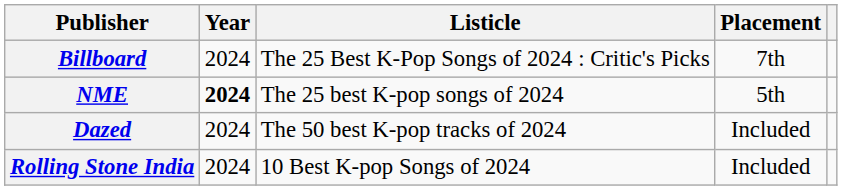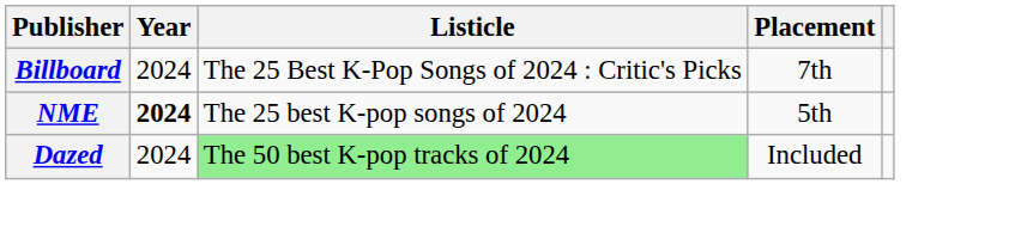Dazed | Listicle: no background -> lightgreen background
- row: Rolling Stone India | 2024 | 10 Best K-pop Songs of 2024 | Included
